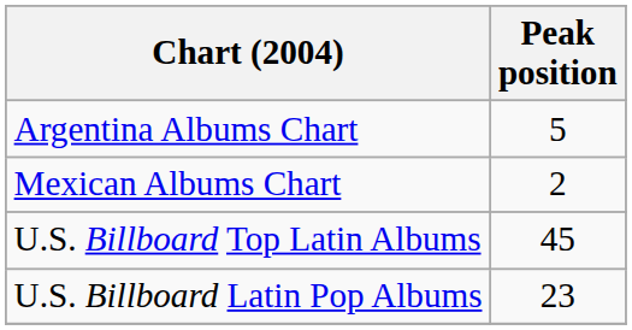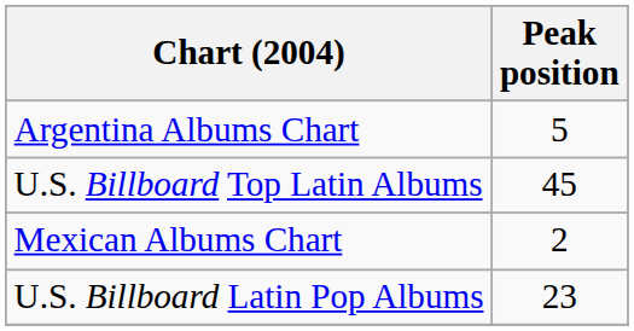rows swapped: Mexican Albums Chart <-> U.S. Billboard Top Latin Albums
